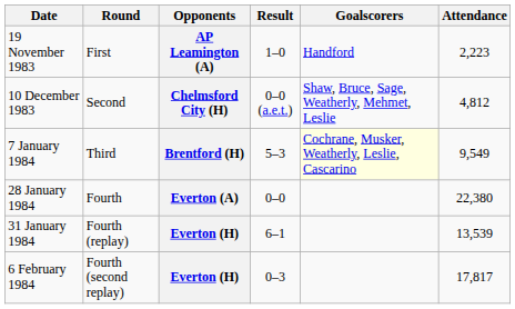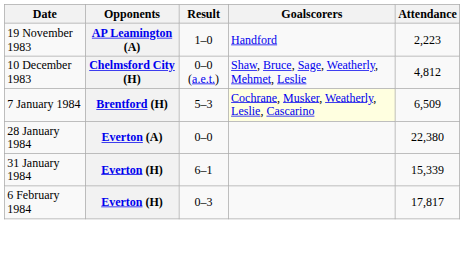- column: Round | First | Second | Third | Fourth | Fourth (replay) | Fourth (second replay)
7 January 1984 | Attendance: 9,549 -> 6,509
31 January 1984 | Attendance: 13,539 -> 15,339
